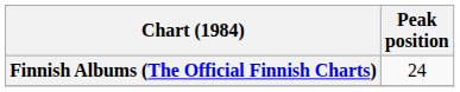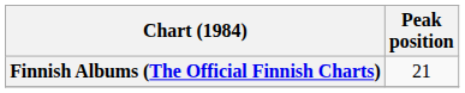Finnish Albums (The Official Finnish Charts) | Peak position: 24 -> 21
